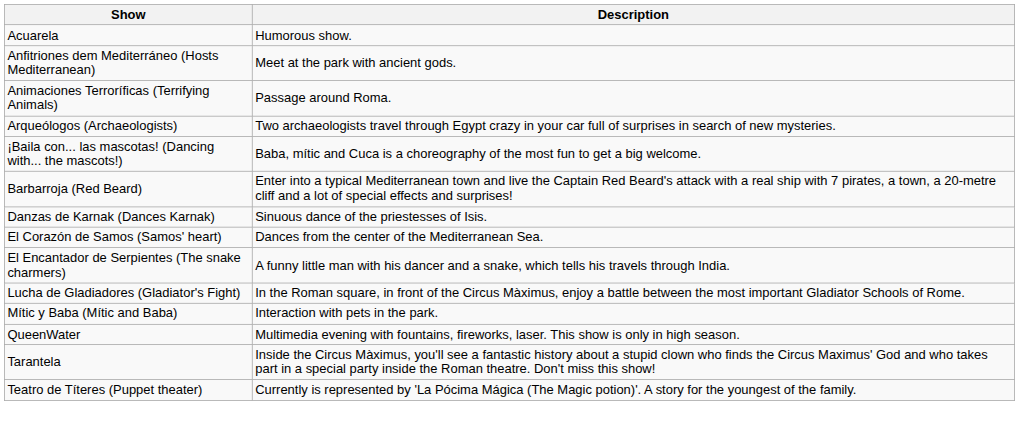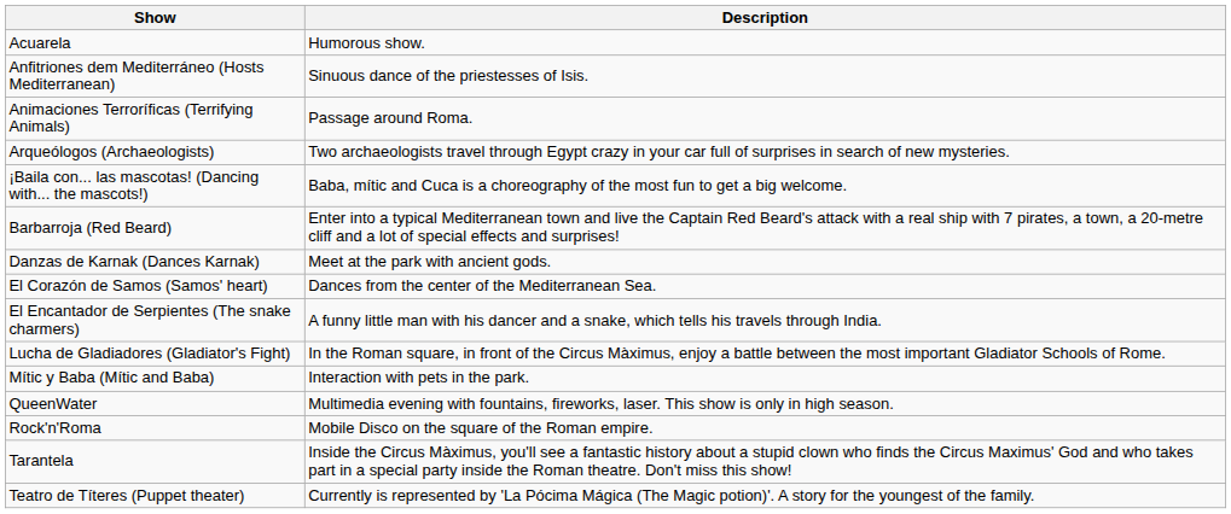Anfitriones dem Mediterráneo (Hosts Mediterranean) | Description: Meet at the park with ancient gods. -> Sinuous dance of the priestesses of Isis.
Danzas de Karnak (Dances Karnak) | Description: Sinuous dance of the priestesses of Isis. -> Meet at the park with ancient gods.
+ row: Rock'n'Roma | Mobile Disco on the square of the Roman empire.
